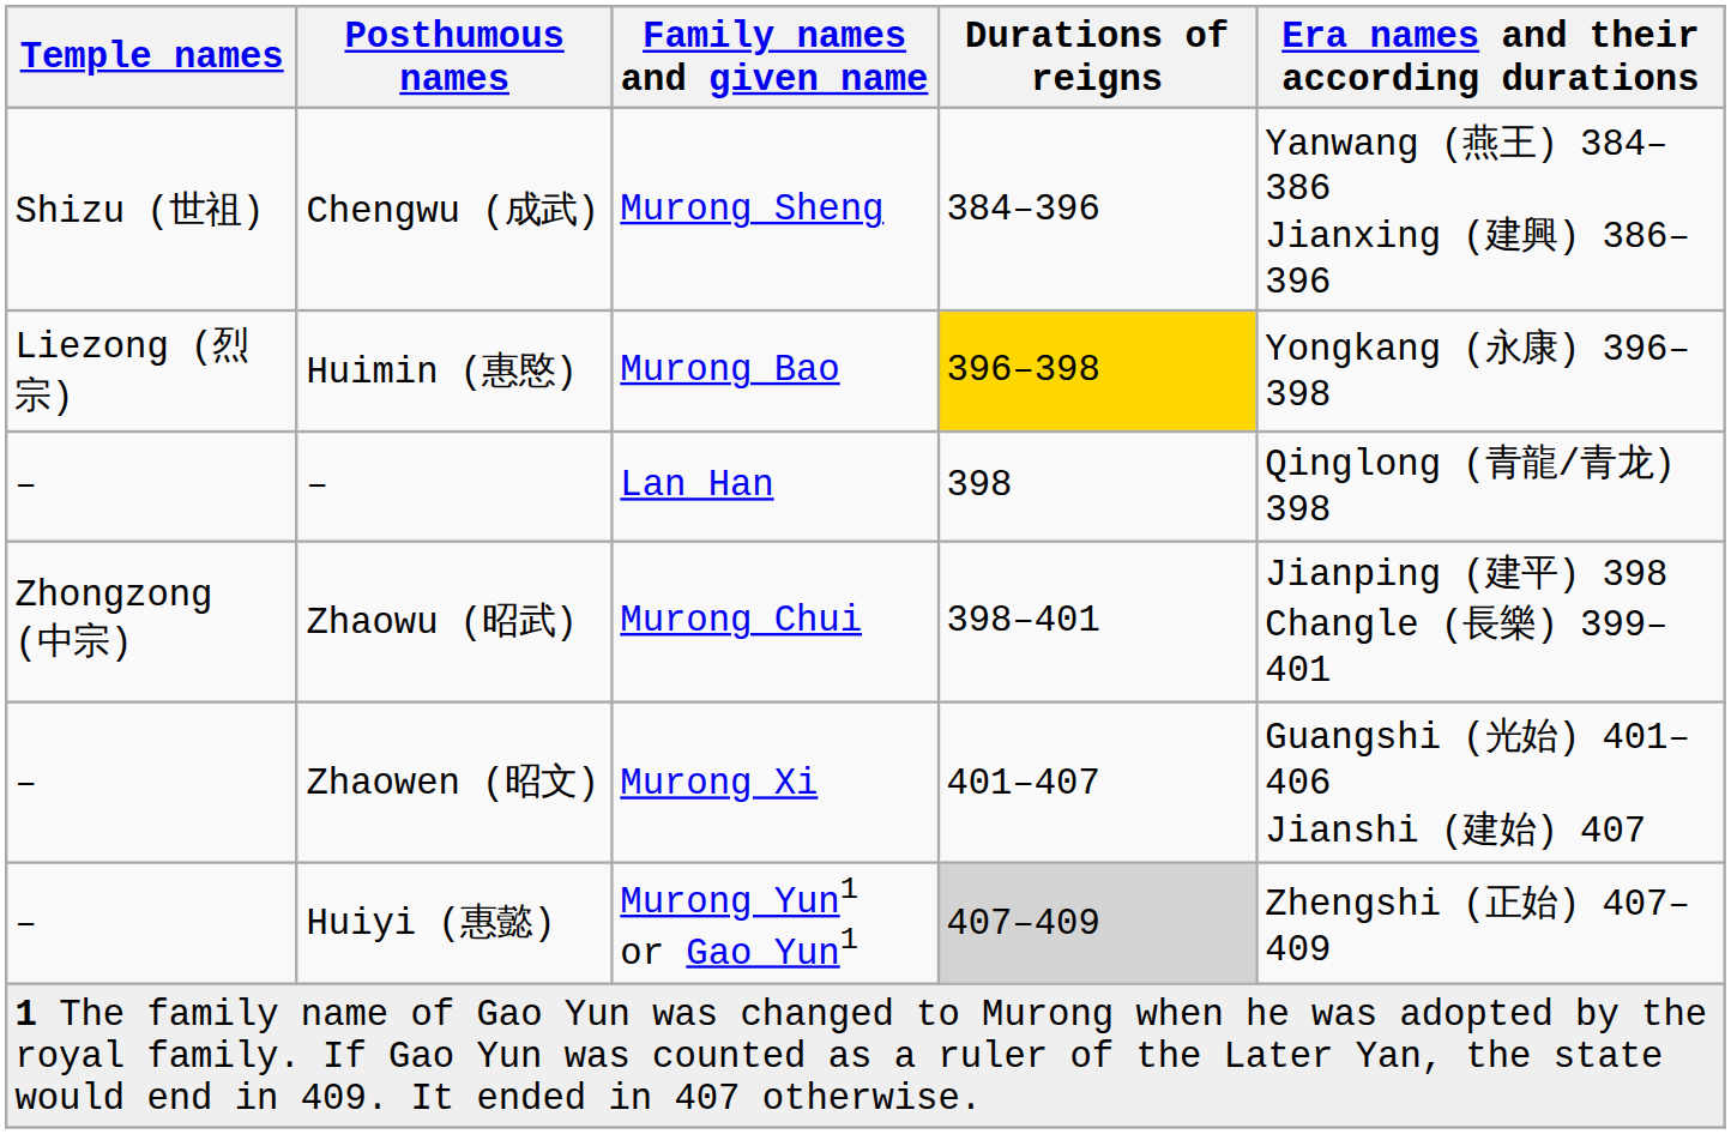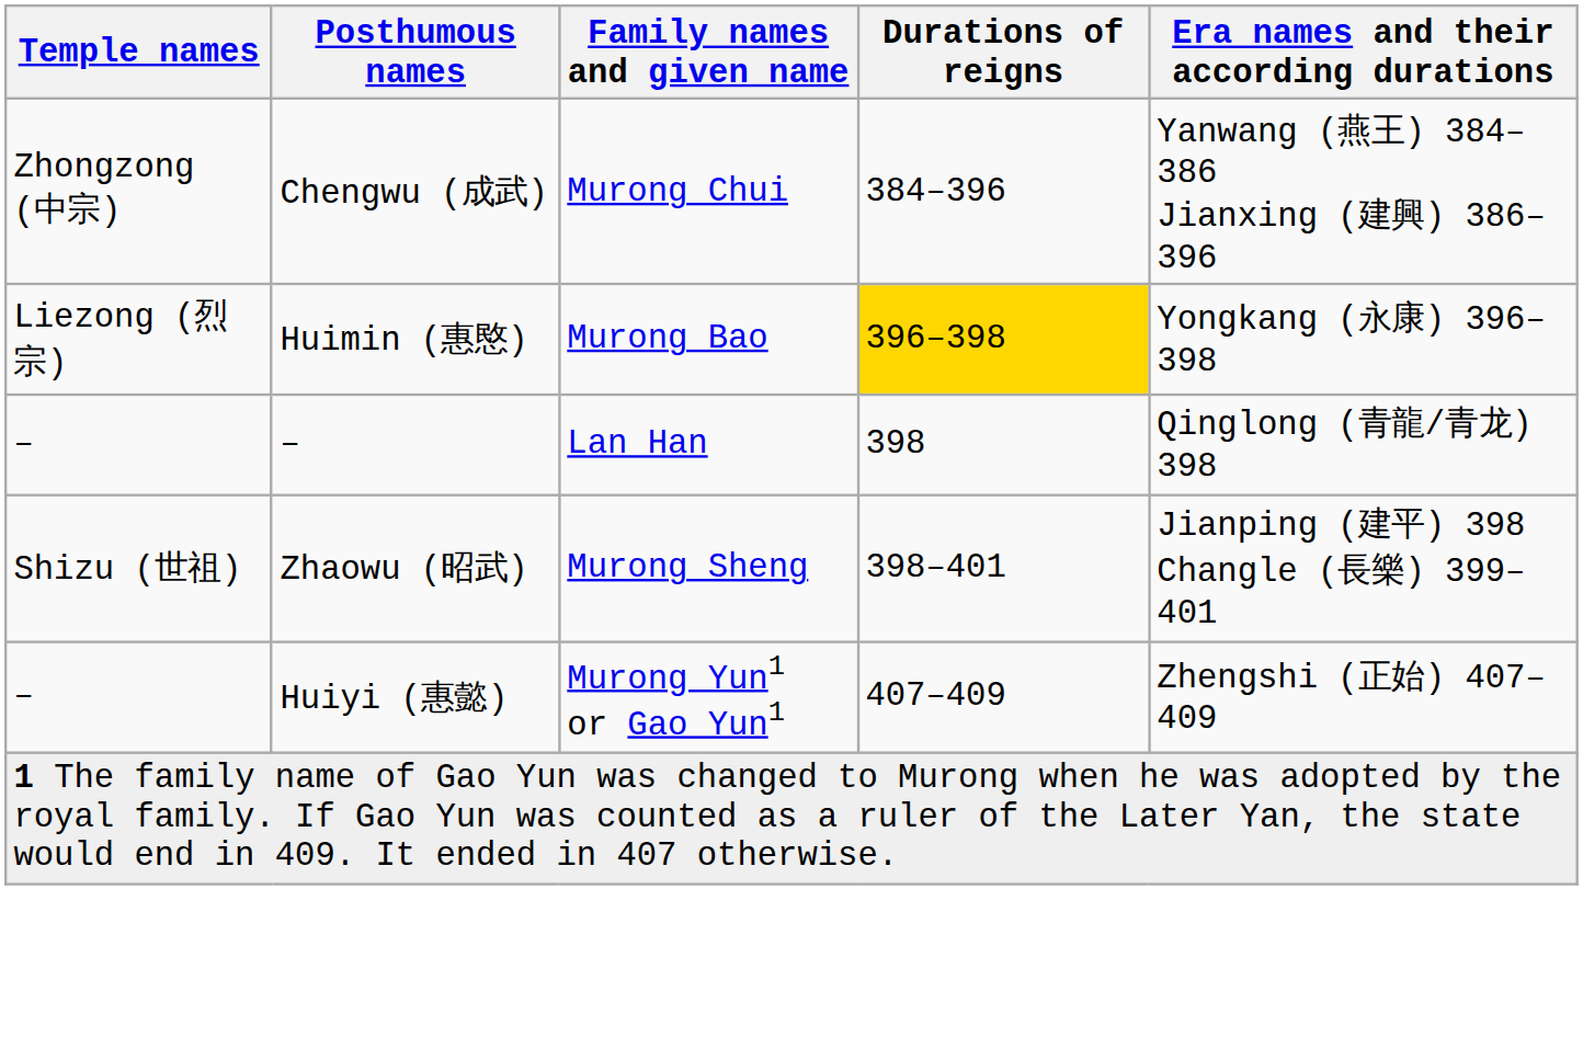Chengwu (成武) | Temple names: Shizu (世祖) -> Zhongzong (中宗)
Chengwu (成武) | Family names and given name: Murong Sheng -> Murong Chui
Zhaowu (昭武) | Temple names: Zhongzong (中宗) -> Shizu (世祖)
Zhaowu (昭武) | Family names and given name: Murong Chui -> Murong Sheng
- row: – | Zhaowen (昭文) | Murong Xi | 401–407 | Guangshi (光始) 401–406 Jianshi (建始) 407
Huiyi (惠懿) | Durations of reigns: lightgrey background -> no background
